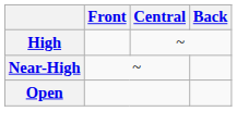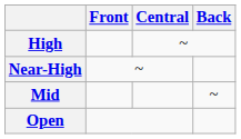+ row: Mid | ~
